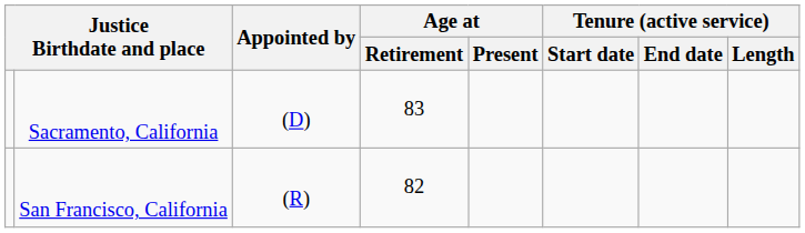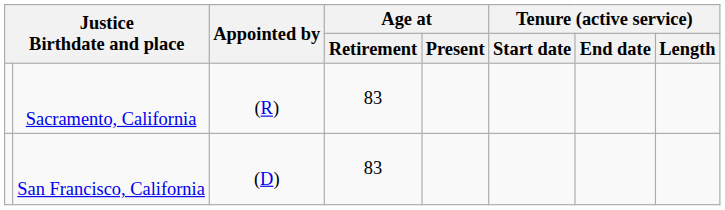Sacramento, California | Appointed by: (D) -> (R)
San Francisco, California | Appointed by: (R) -> (D)
San Francisco, California | Age at / Retirement: 82 -> 83
